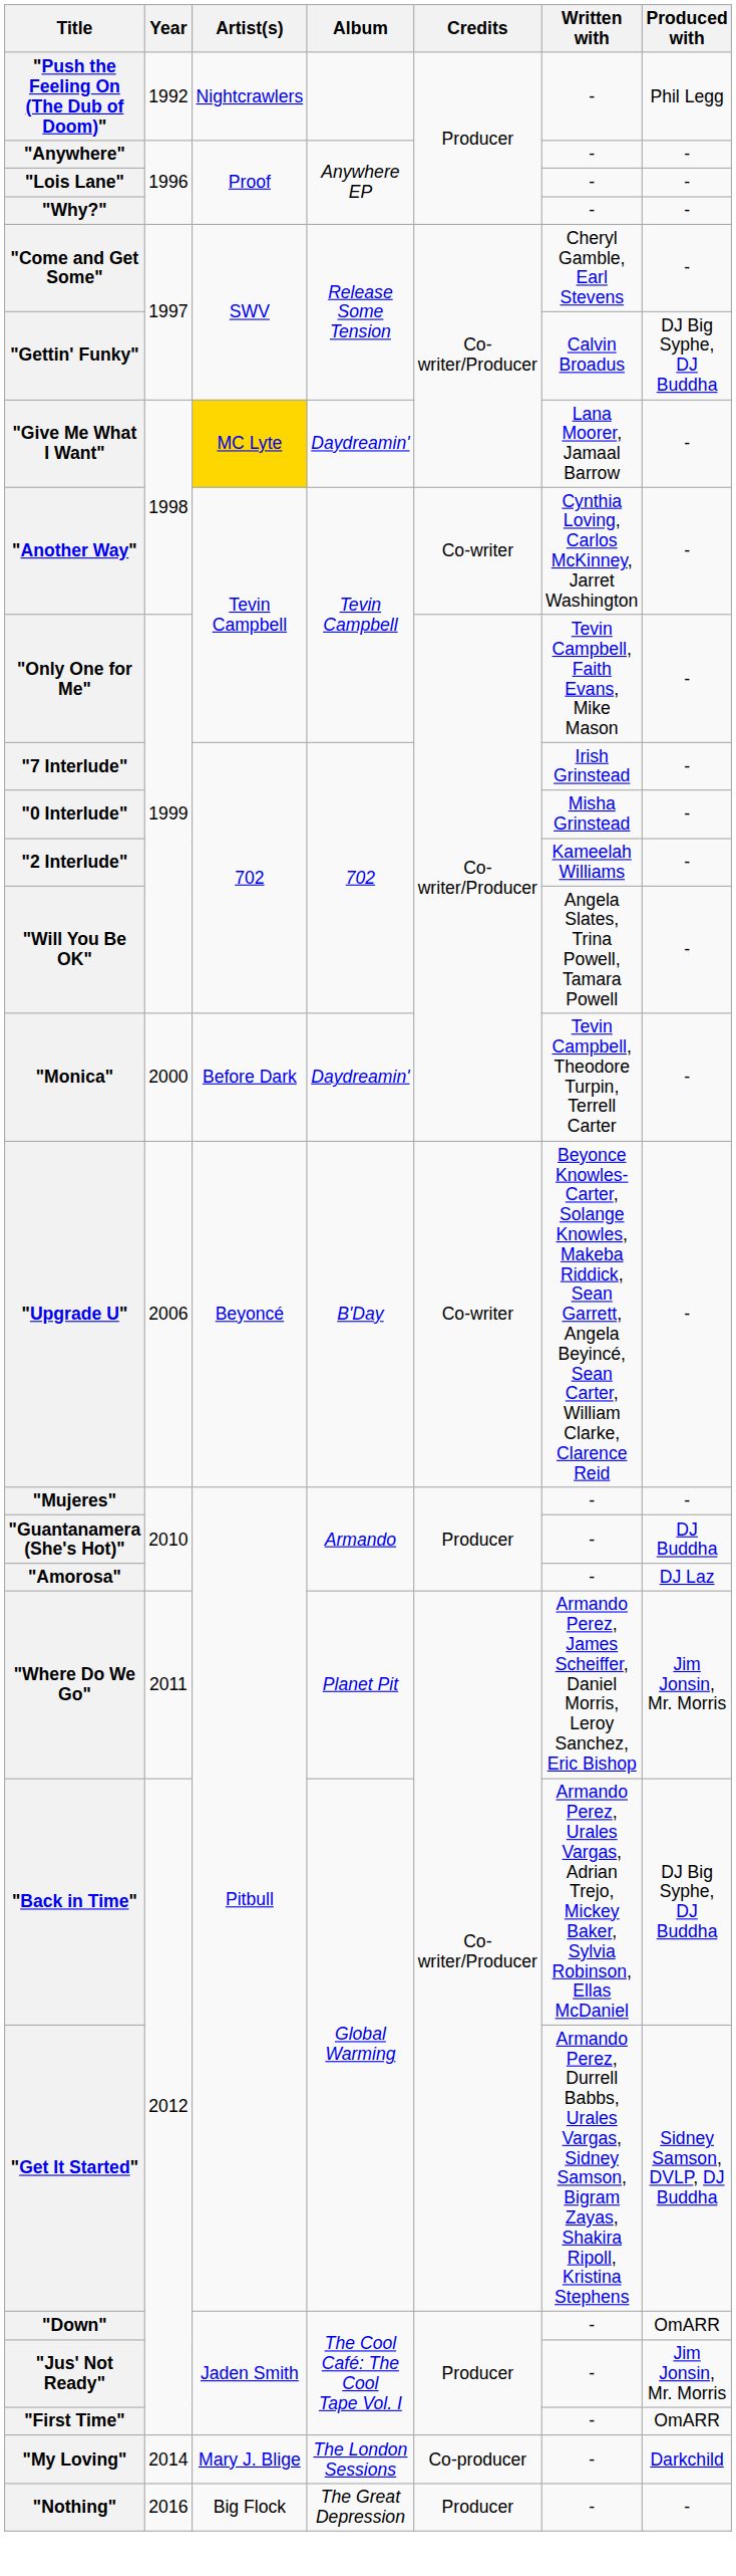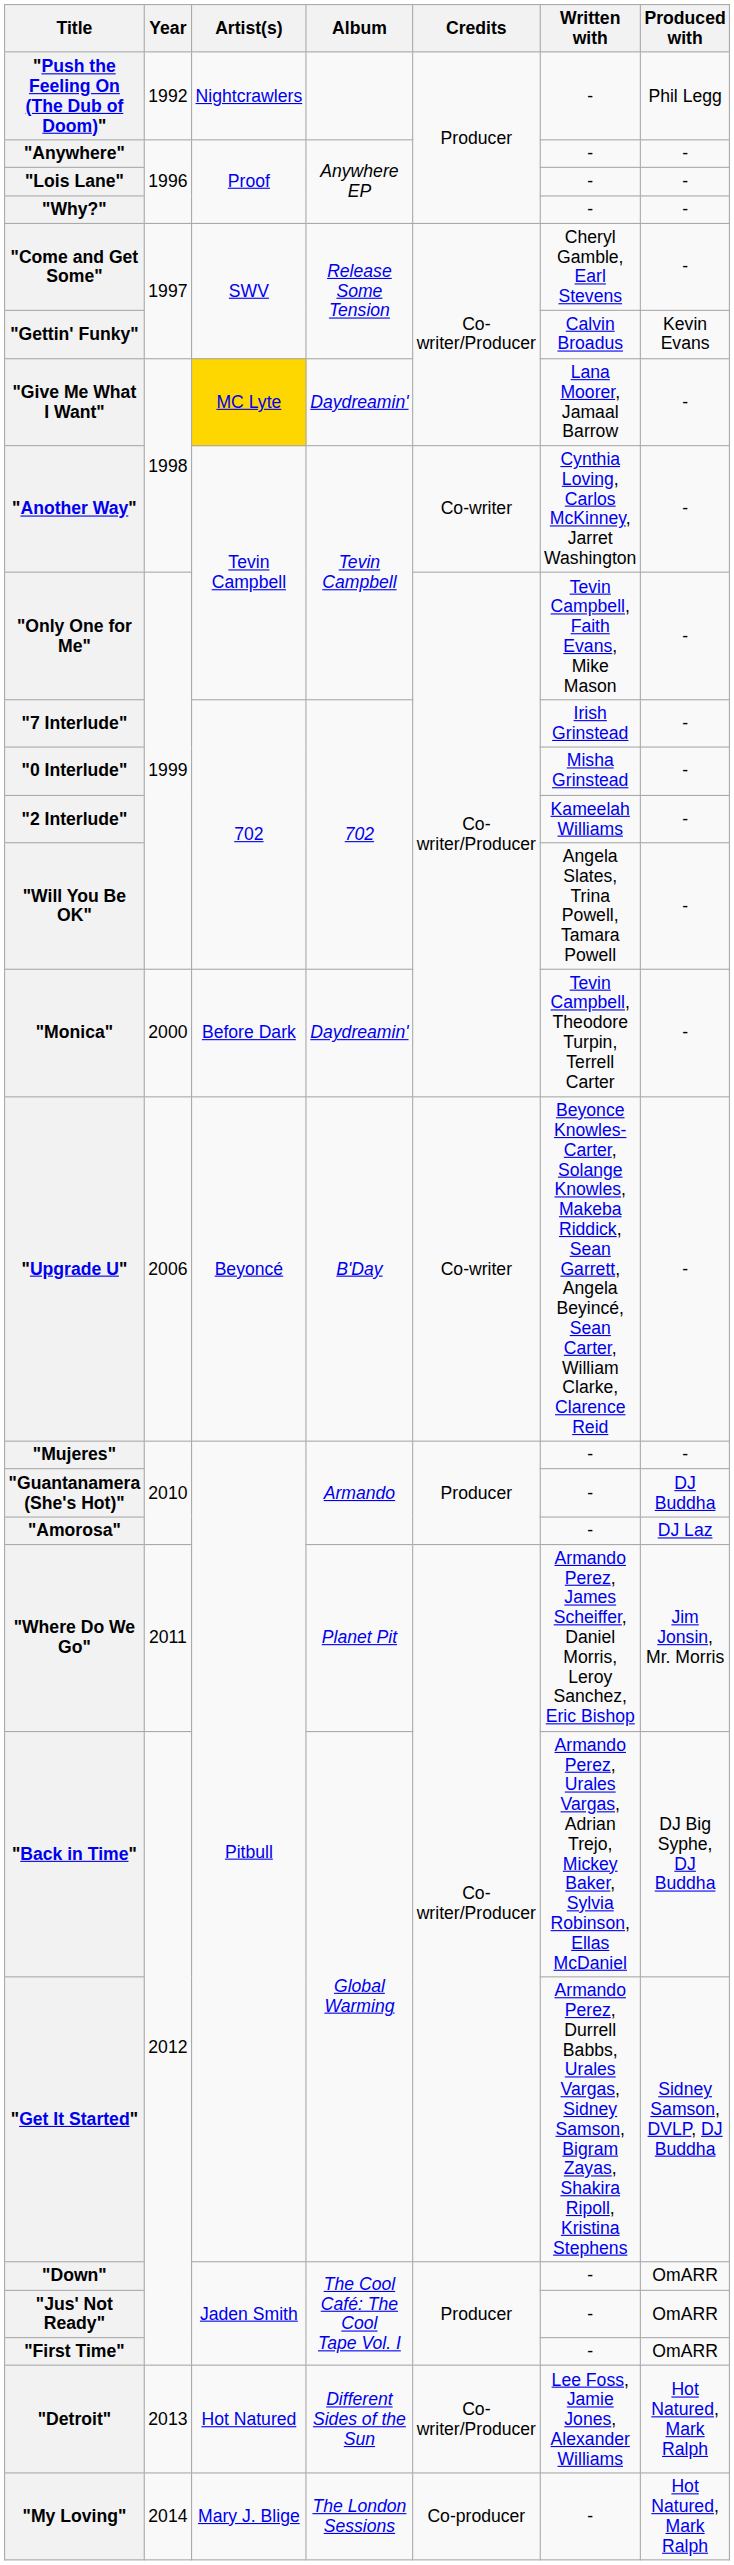"Gettin' Funky" | Produced with: DJ Big Syphe, DJ Buddha -> Kevin Evans
"Jus' Not Ready" | Produced with: Jim Jonsin, Mr. Morris -> OmARR
+ row: "Detroit" | 2013 | Hot Natured | Different Sides of the Sun | Co-writer/Producer | Lee Foss, Jamie Jones, Alexander Williams | Hot Natured, Mark Ralph
"My Loving" | Produced with: Darkchild -> Hot Natured, Mark Ralph
- row: "Nothing" | 2016 | Big Flock | The Great Depression | Producer | - | -
